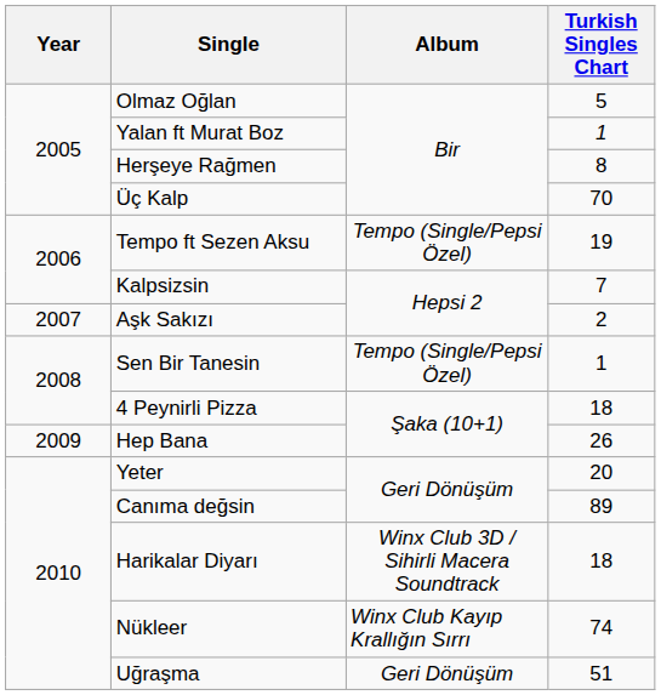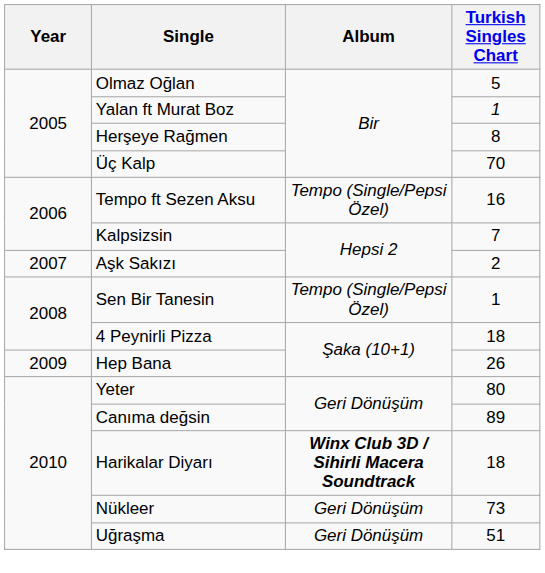Tempo ft Sezen Aksu | Turkish Singles Chart: 19 -> 16
Yeter | Turkish Singles Chart: 20 -> 80
Harikalar Diyarı | Album: normal -> bold
Nükleer | Album: Winx Club Kayıp Krallığın Sırrı -> Geri Dönüşüm
Nükleer | Turkish Singles Chart: 74 -> 73
